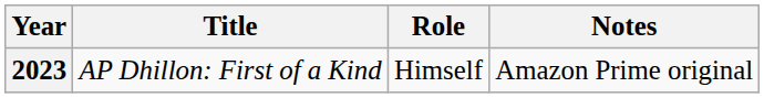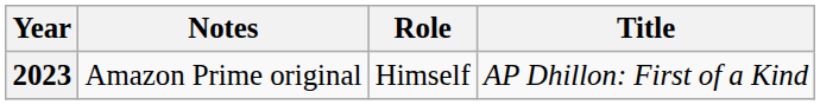columns swapped: Title <-> Notes
